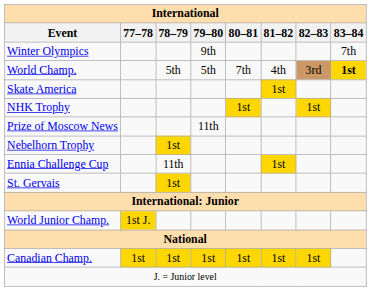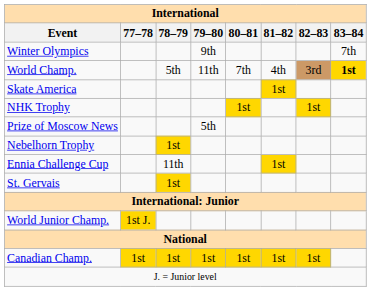World Champ. | 79–80: 5th -> 11th
Prize of Moscow News | 79–80: 11th -> 5th
